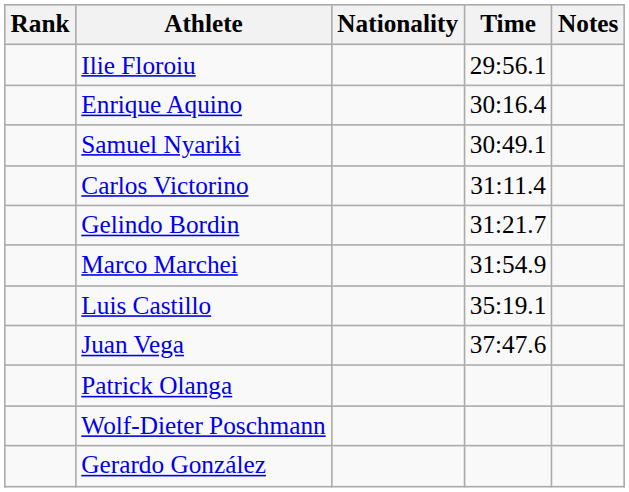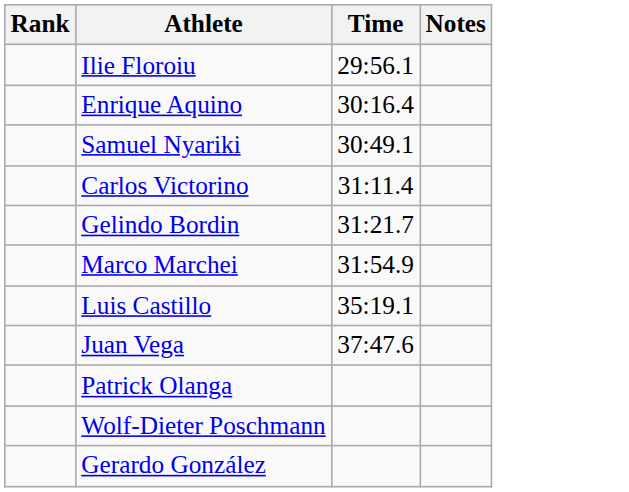- column: Nationality
